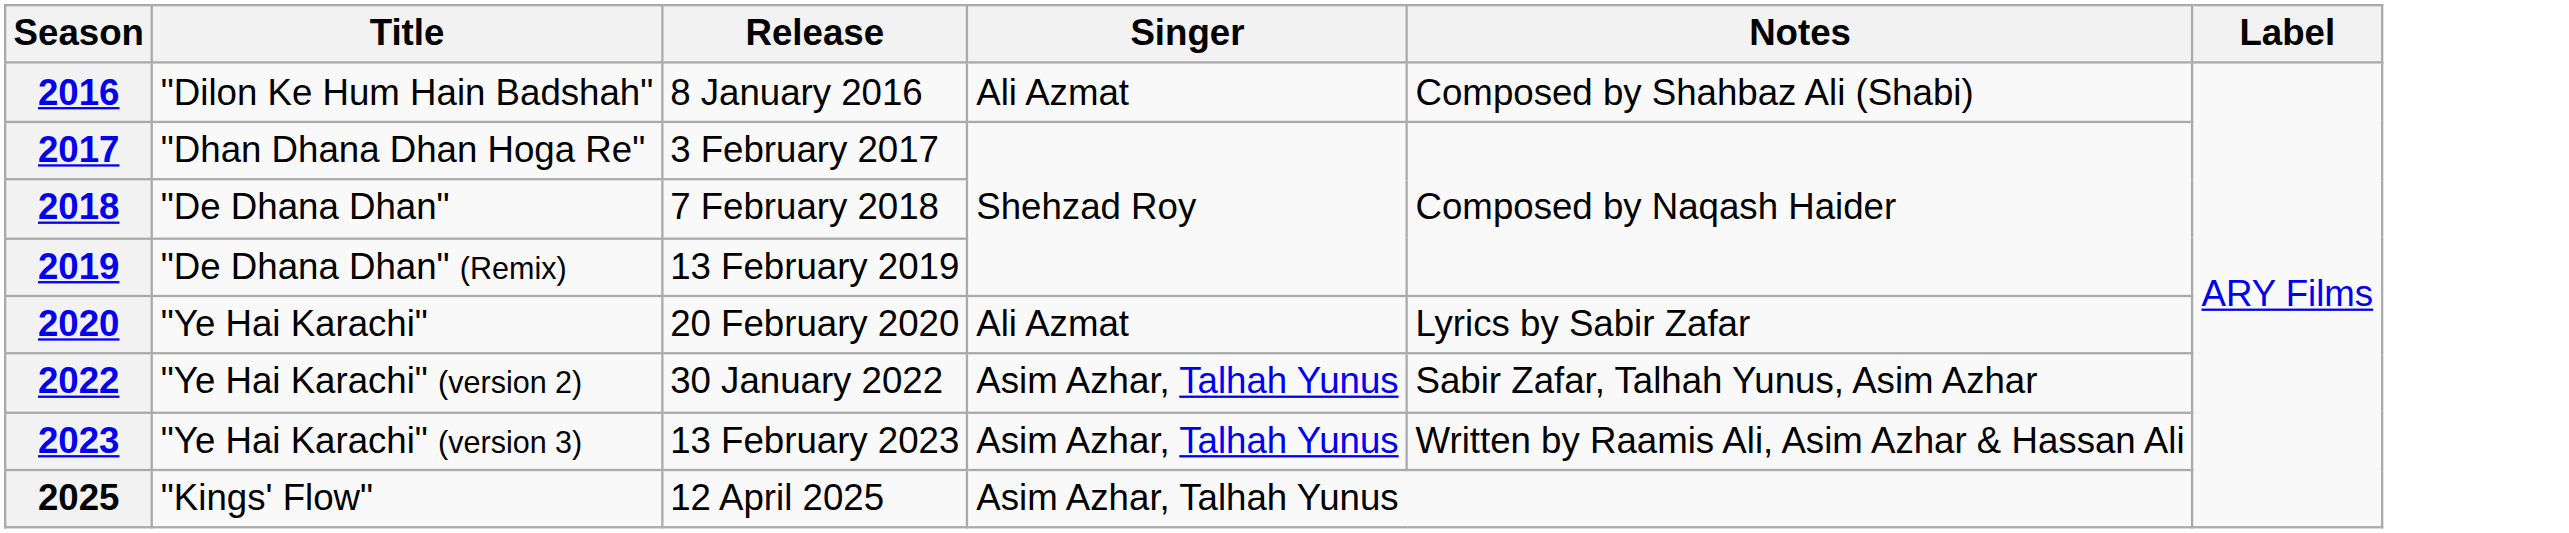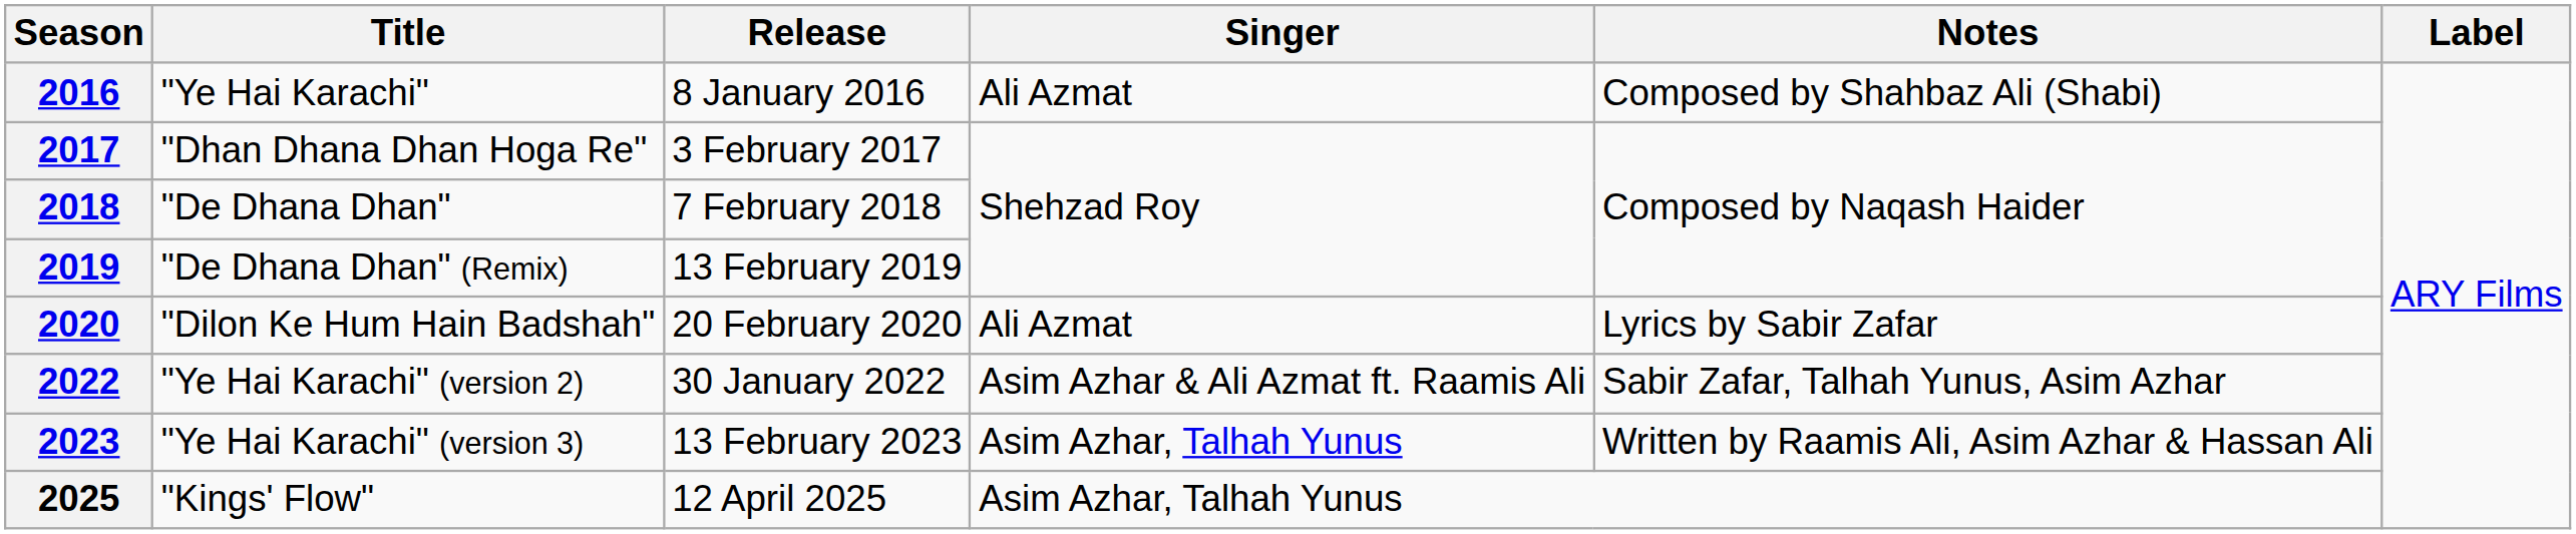2016 | Title: "Dilon Ke Hum Hain Badshah" -> "Ye Hai Karachi"
2020 | Title: "Ye Hai Karachi" -> "Dilon Ke Hum Hain Badshah"
2022 | Singer: Asim Azhar, Talhah Yunus -> Asim Azhar & Ali Azmat ft. Raamis Ali
